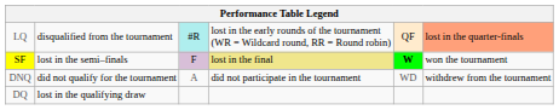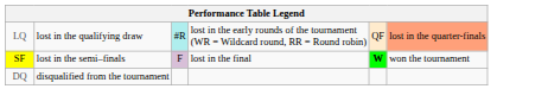LQ | column 2: disqualified from the tournament -> lost in the qualifying draw
SF | column 4: khaki background -> no background
- row: DNQ | did not qualify for the tournament | A | did not participate in the tournament | WD | withdrew from the tournament
DQ | column 2: lost in the qualifying draw -> disqualified from the tournament
